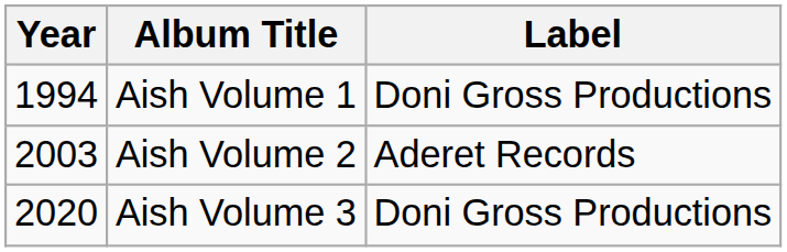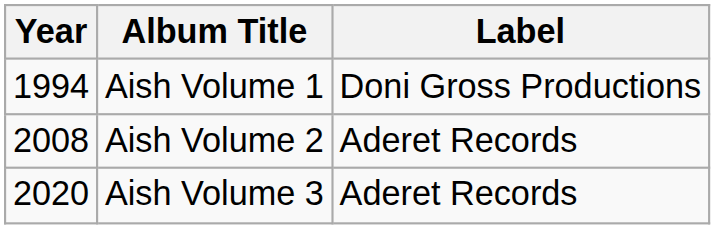Aish Volume 2 | Year: 2003 -> 2008
Aish Volume 3 | Label: Doni Gross Productions -> Aderet Records
